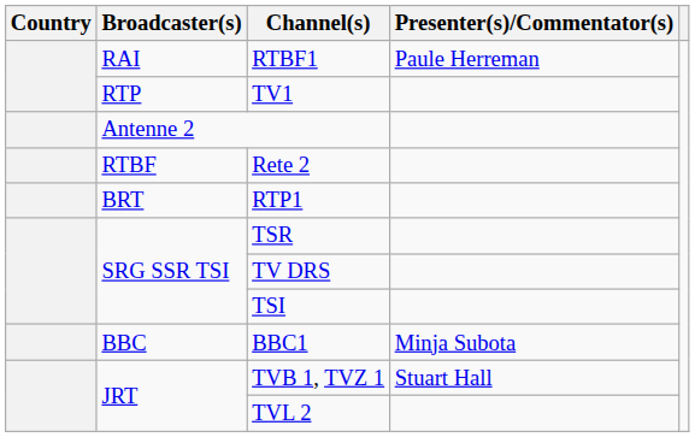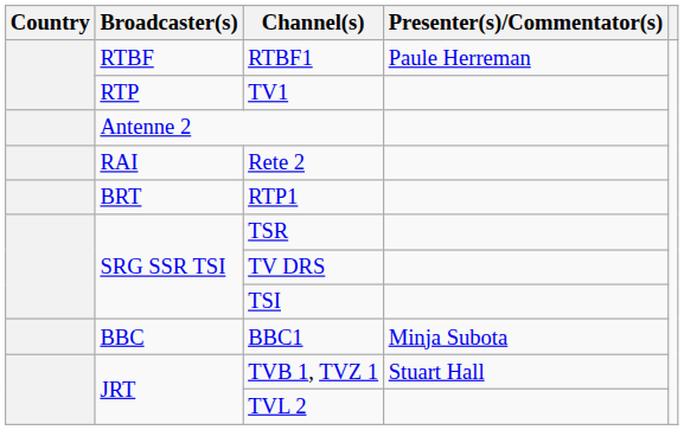RTBF1 | Broadcaster(s): RAI -> RTBF
Rete 2 | Broadcaster(s): RTBF -> RAI
